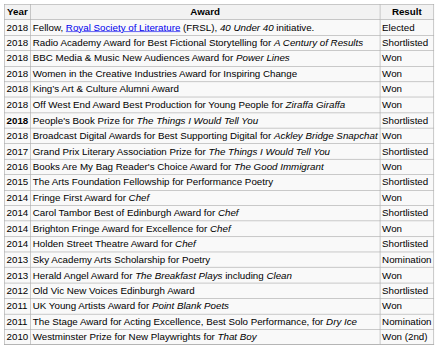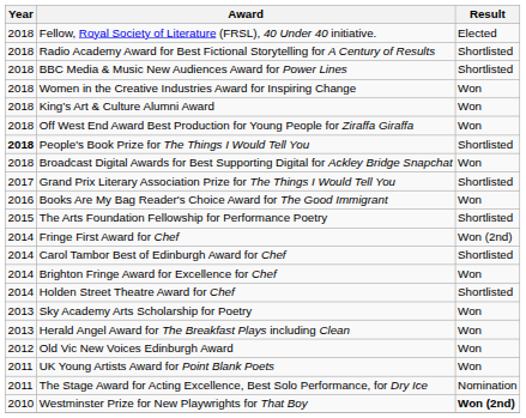BBC Media & Music New Audiences Award for Power Lines | Result: Won -> Shortlisted
Fringe First Award for Chef | Result: Won -> Won (2nd)
Sky Academy Arts Scholarship for Poetry | Result: Nomination -> Won
Old Vic New Voices Edinburgh Award | Result: Shortlisted -> Won
Westminster Prize for New Playwrights for That Boy | Result: normal -> bold
